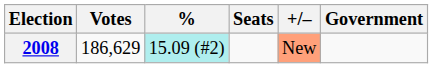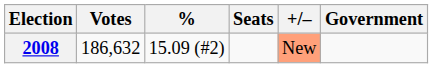2008 | Votes: 186,629 -> 186,632
2008 | %: paleturquoise background -> no background
